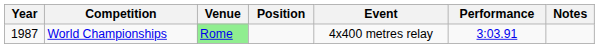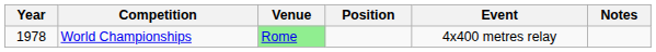- column: Performance | 3:03.91
World Championships | Year: 1987 -> 1978
